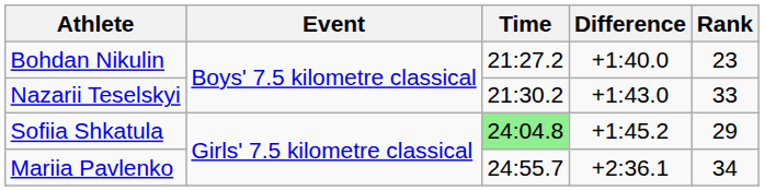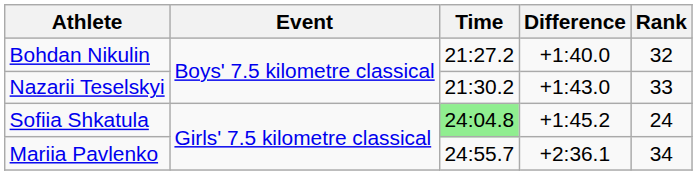Bohdan Nikulin | Rank: 23 -> 32
Sofiia Shkatula | Rank: 29 -> 24
